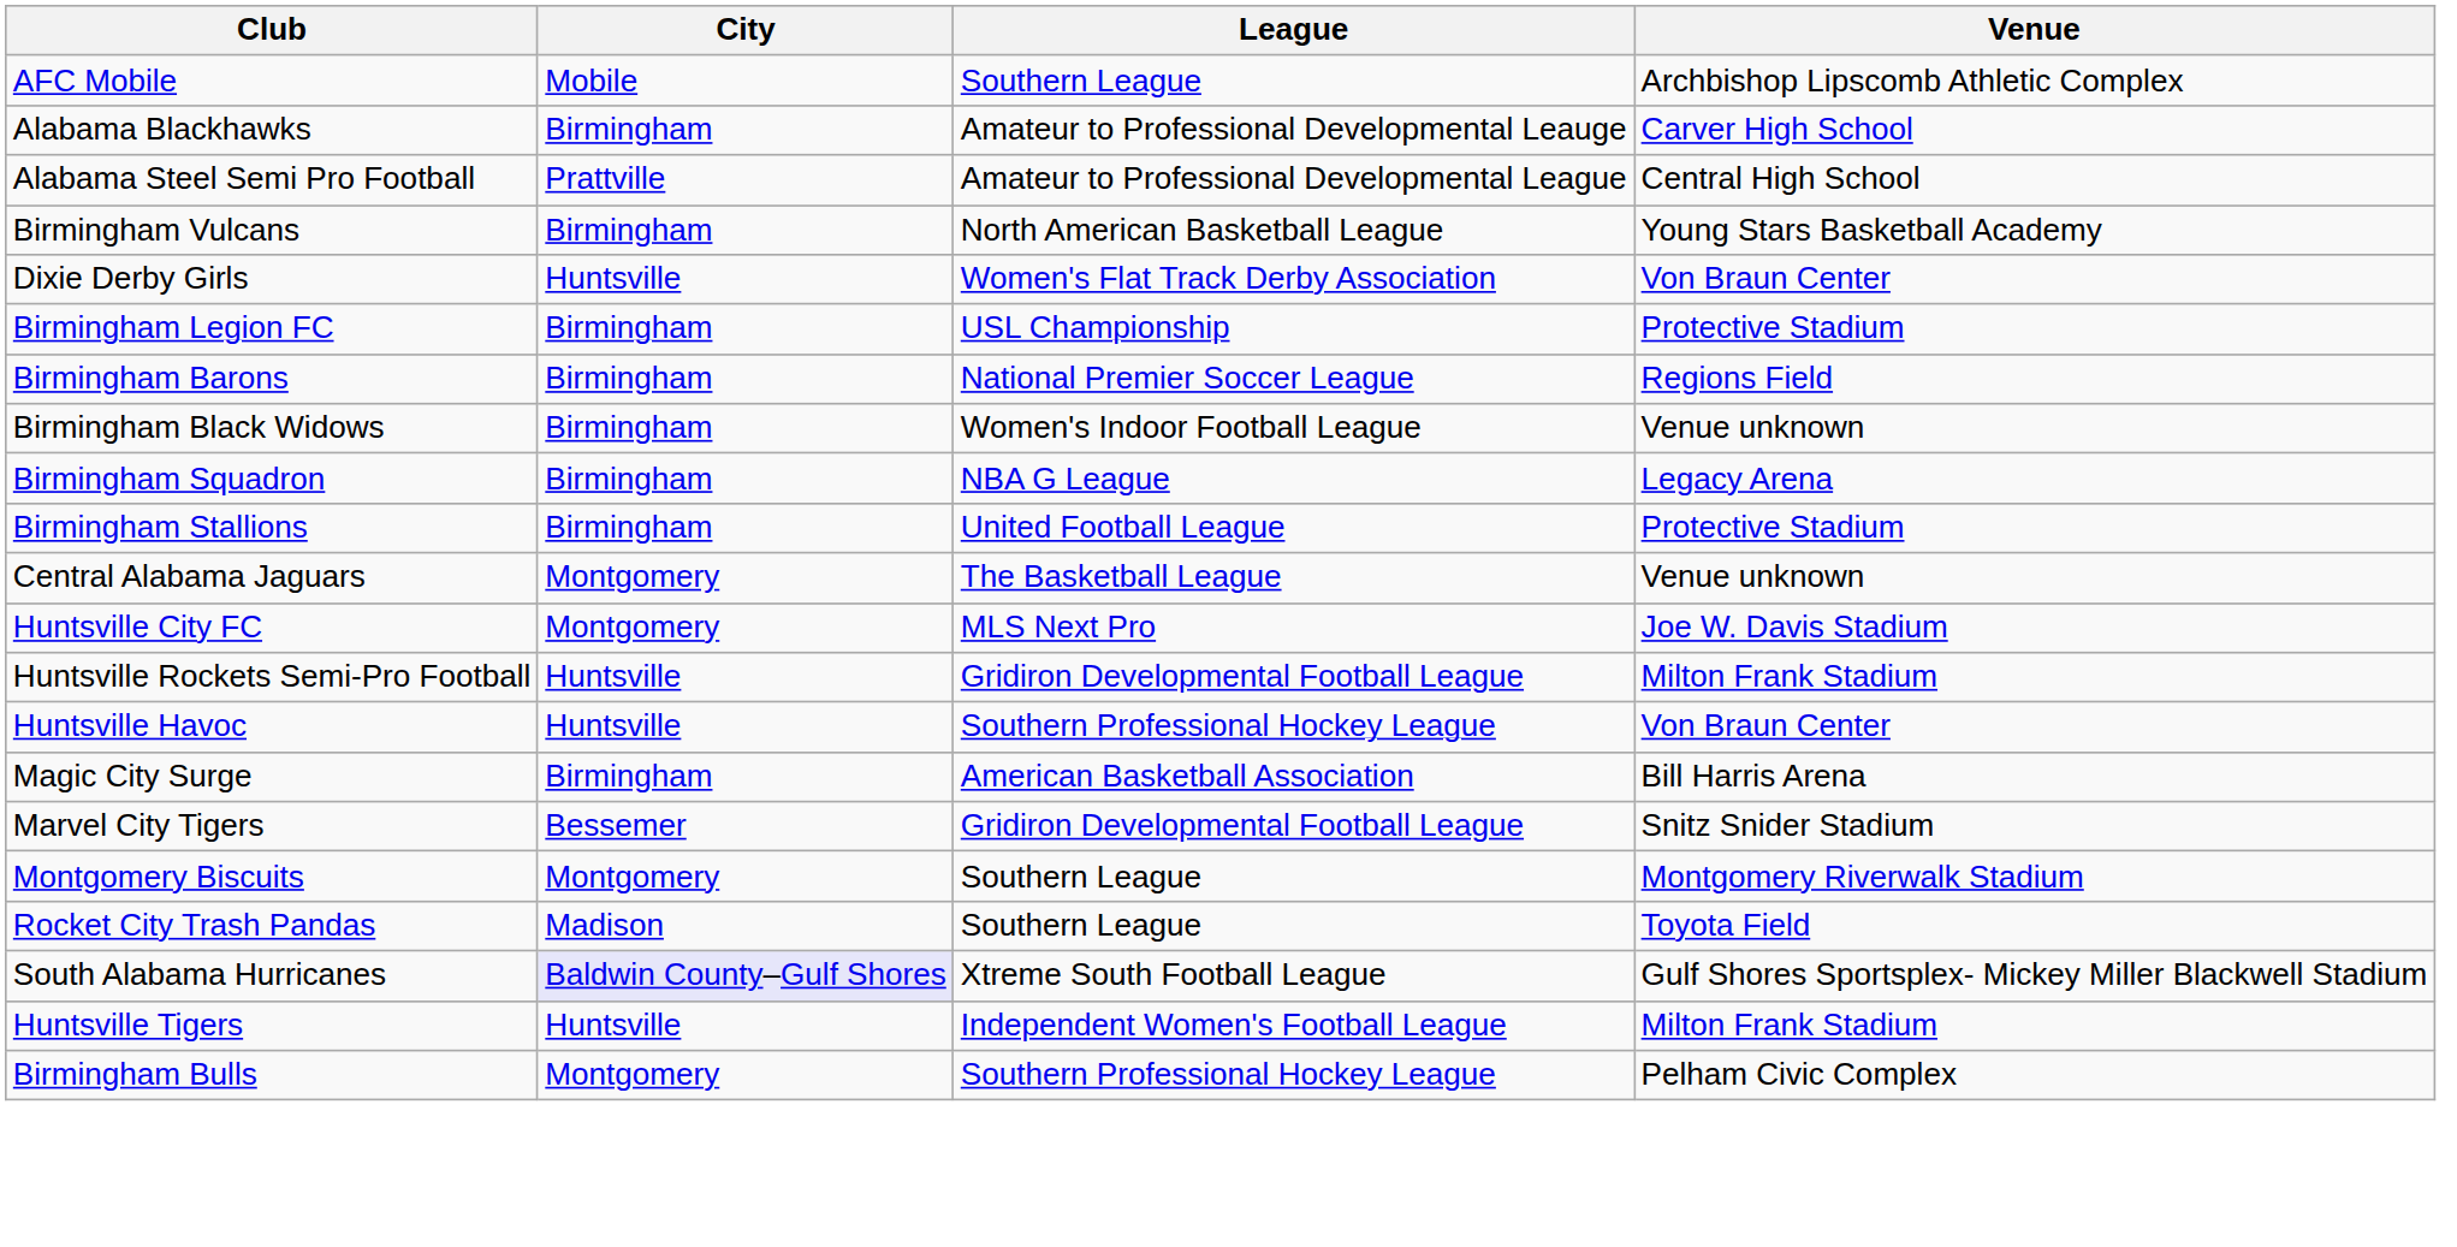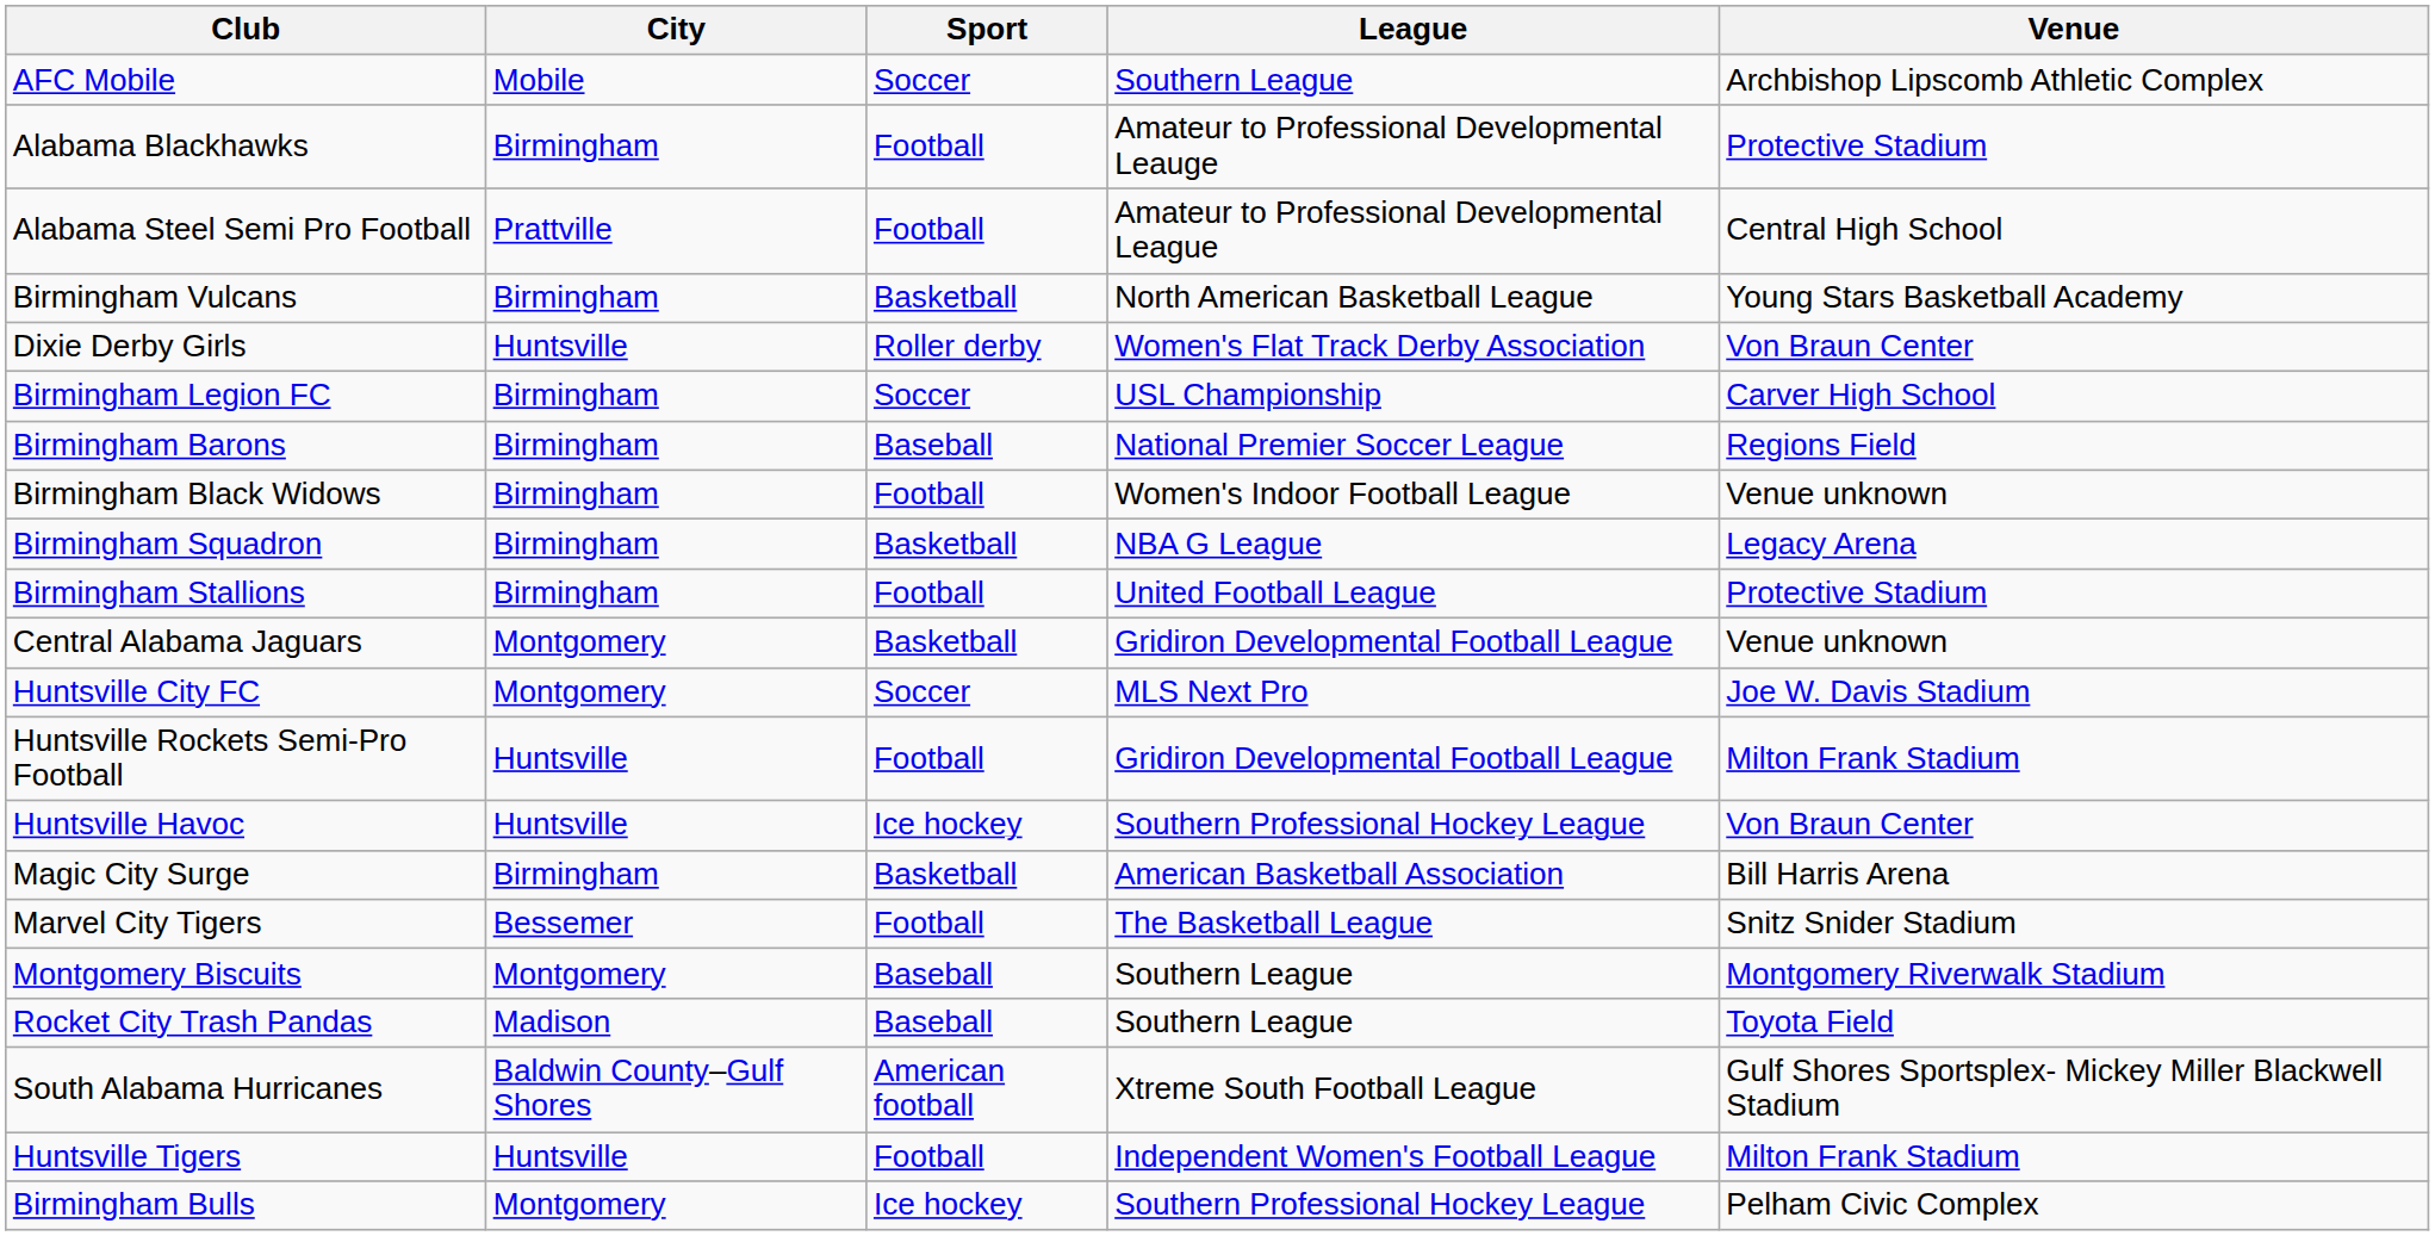+ column: Sport | Soccer | Football | Football | Basketball | Roller derby | Soccer | Baseball | Football | Basketball | Football | Basketball | Soccer | Football | Ice hockey | Basketball | Football | Baseball | Baseball | American football | Football | Ice hockey
Alabama Blackhawks | Venue: Carver High School -> Protective Stadium
Birmingham Legion FC | Venue: Protective Stadium -> Carver High School
Central Alabama Jaguars | League: The Basketball League -> Gridiron Developmental Football League
Marvel City Tigers | League: Gridiron Developmental Football League -> The Basketball League
South Alabama Hurricanes | City: lavender background -> no background
